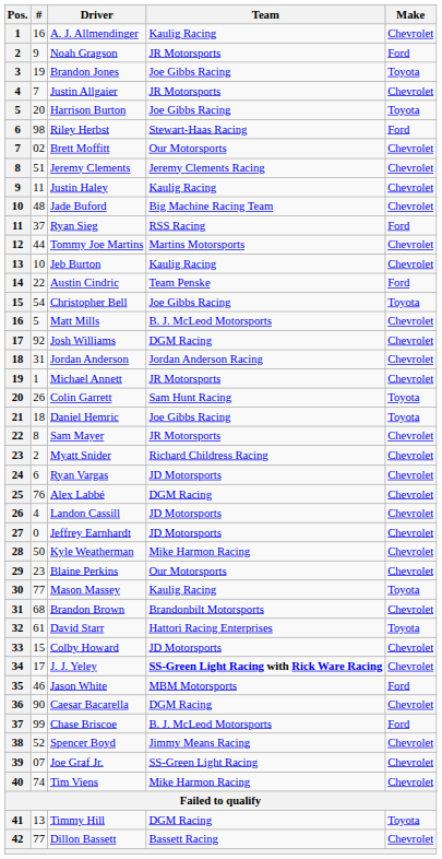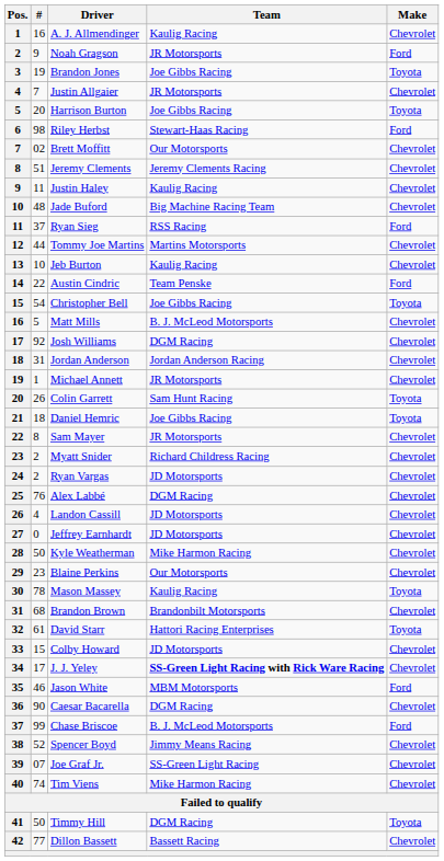Ryan Vargas | #: 6 -> 2
Mason Massey | #: 77 -> 78
Timmy Hill | #: 13 -> 50
